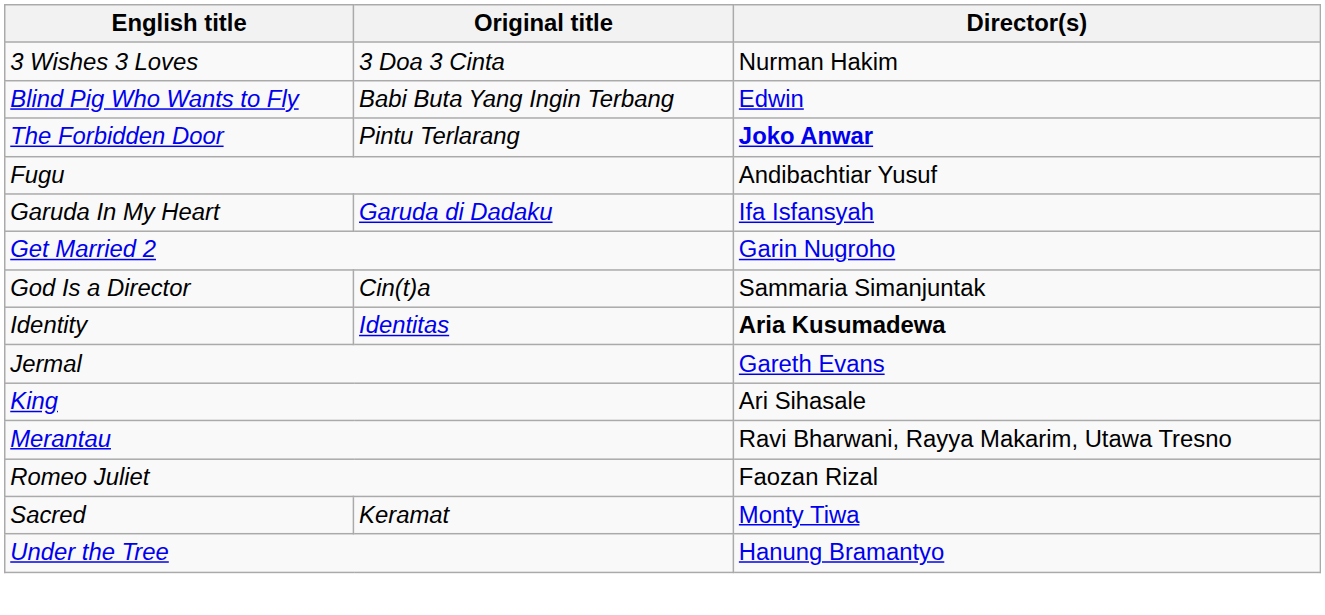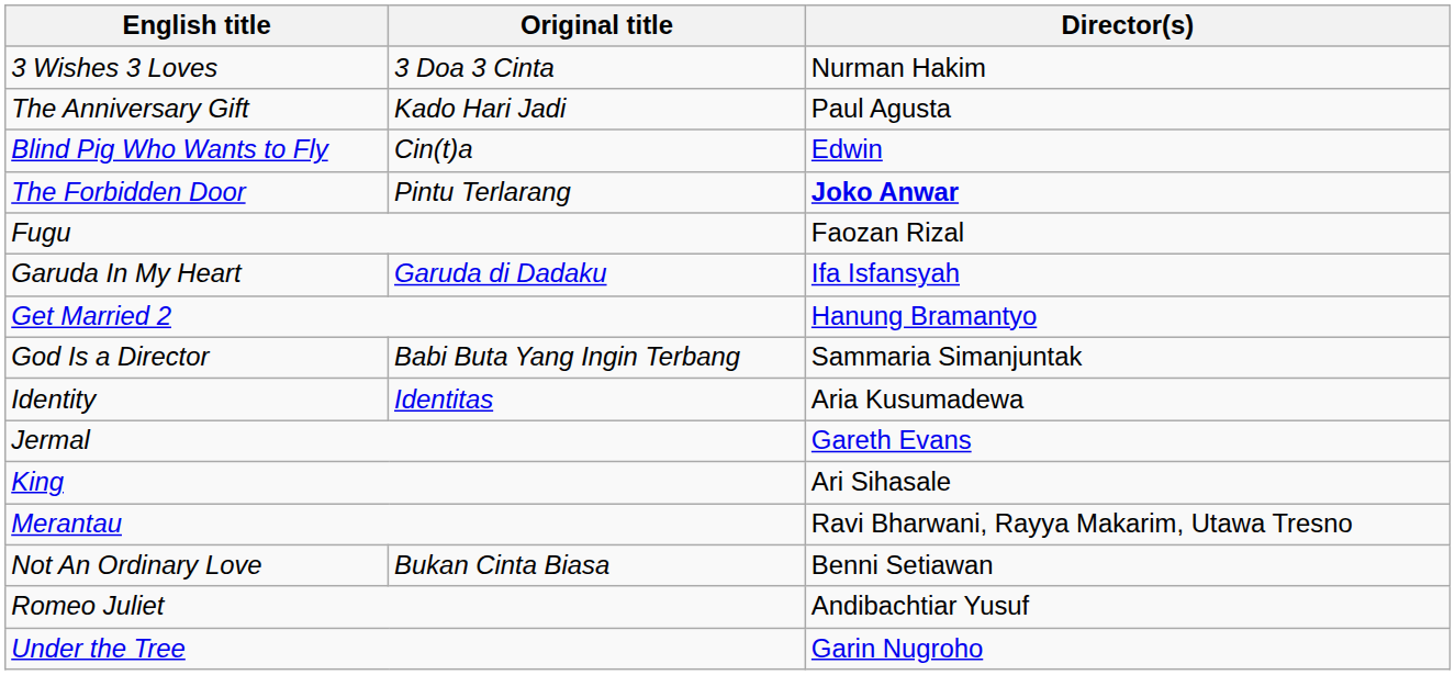+ row: The Anniversary Gift | Kado Hari Jadi | Paul Agusta
Blind Pig Who Wants to Fly | Original title: Babi Buta Yang Ingin Terbang -> Cin(t)a
Fugu | Director(s): Andibachtiar Yusuf -> Faozan Rizal
Get Married 2 | Director(s): Garin Nugroho -> Hanung Bramantyo
God Is a Director | Original title: Cin(t)a -> Babi Buta Yang Ingin Terbang
Identity | Director(s): bold -> normal
+ row: Not An Ordinary Love | Bukan Cinta Biasa | Benni Setiawan
Romeo Juliet | Director(s): Faozan Rizal -> Andibachtiar Yusuf
- row: Sacred | Keramat | Monty Tiwa
Under the Tree | Director(s): Hanung Bramantyo -> Garin Nugroho
